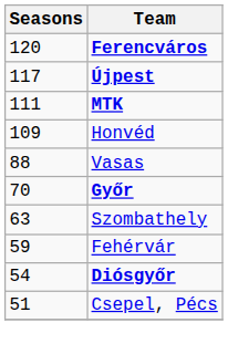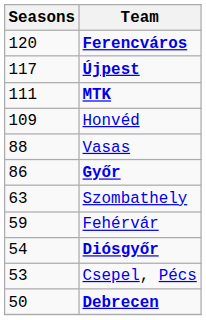Győr | Seasons: 70 -> 86
Csepel, Pécs | Seasons: 51 -> 53
+ row: 50 | Debrecen
